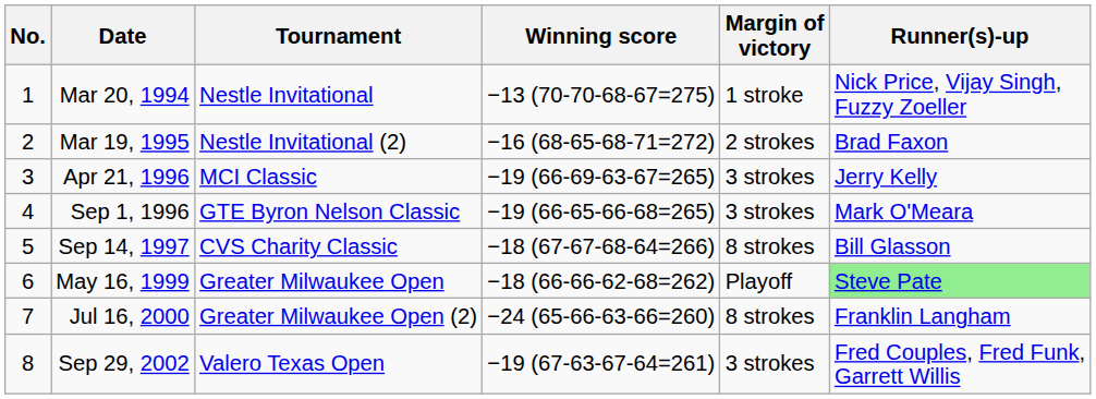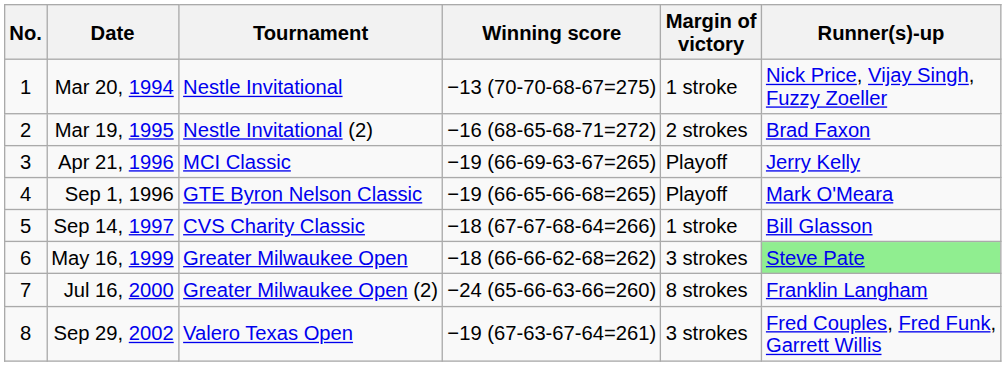Apr 21, 1996 | Margin of victory: 3 strokes -> Playoff
Sep 1, 1996 | Margin of victory: 3 strokes -> Playoff
Sep 14, 1997 | Margin of victory: 8 strokes -> 1 stroke
May 16, 1999 | Margin of victory: Playoff -> 3 strokes
